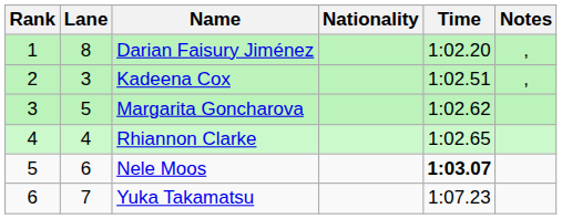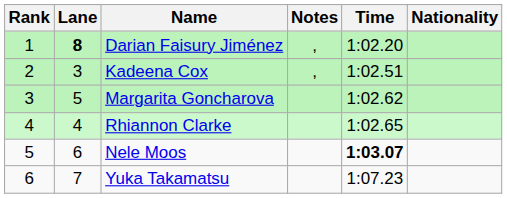columns swapped: Nationality <-> Notes
Darian Faisury Jiménez | Lane: normal -> bold
